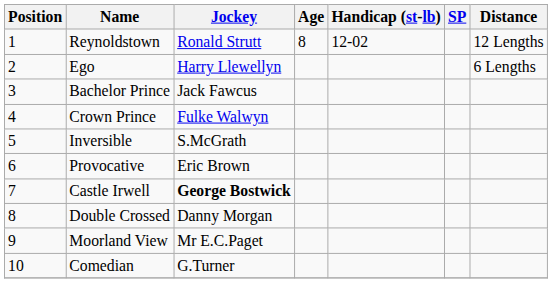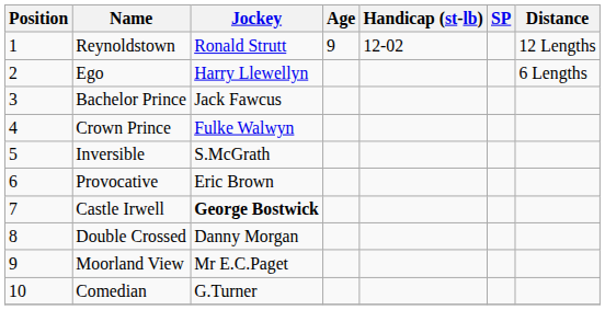Reynoldstown | Age: 8 -> 9
